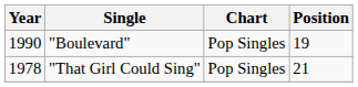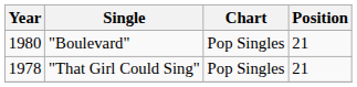"Boulevard" | Year: 1990 -> 1980
"Boulevard" | Position: 19 -> 21
